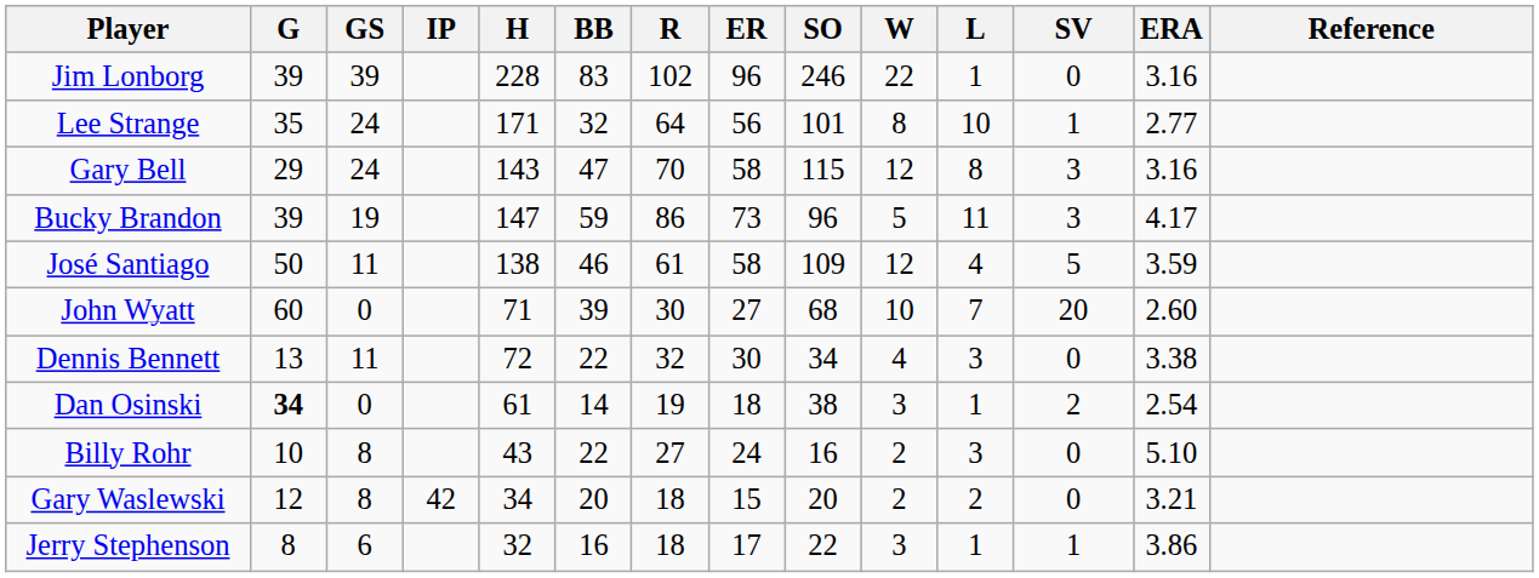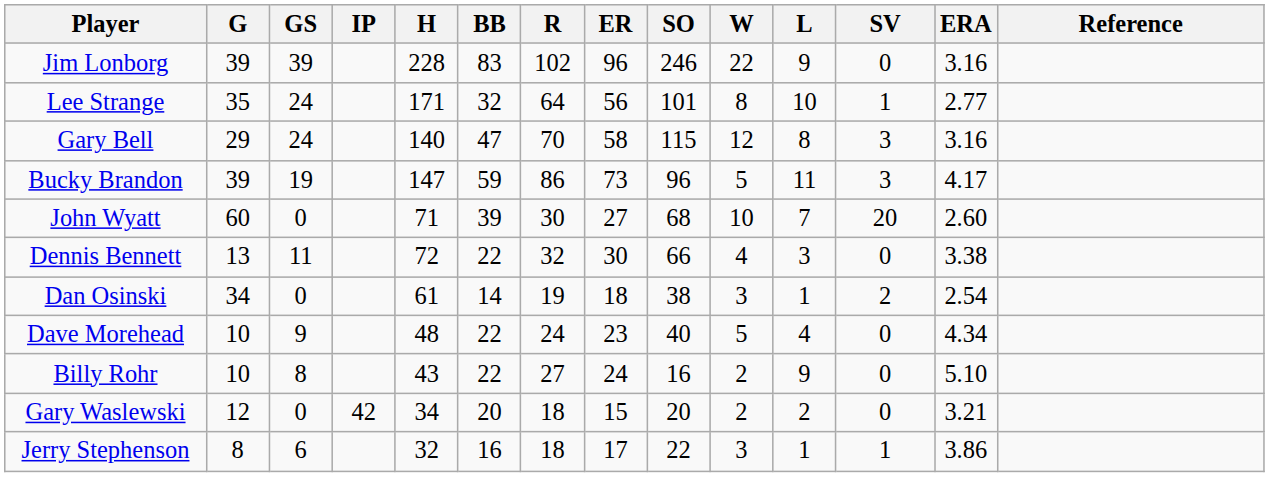Jim Lonborg | L: 1 -> 9
Gary Bell | H: 143 -> 140
- row: José Santiago | 50 | 11 | 138 | 46 | 61 | 58 | 109 | 12 | 4 | 5 | 3.59
Dennis Bennett | SO: 34 -> 66
Dan Osinski | G: bold -> normal
+ row: Dave Morehead | 10 | 9 | 48 | 22 | 24 | 23 | 40 | 5 | 4 | 0 | 4.34
Billy Rohr | L: 3 -> 9
Gary Waslewski | GS: 8 -> 0
